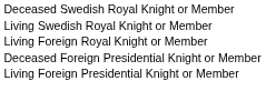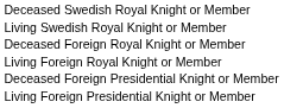+ row: Deceased Foreign Royal Knight or Member
